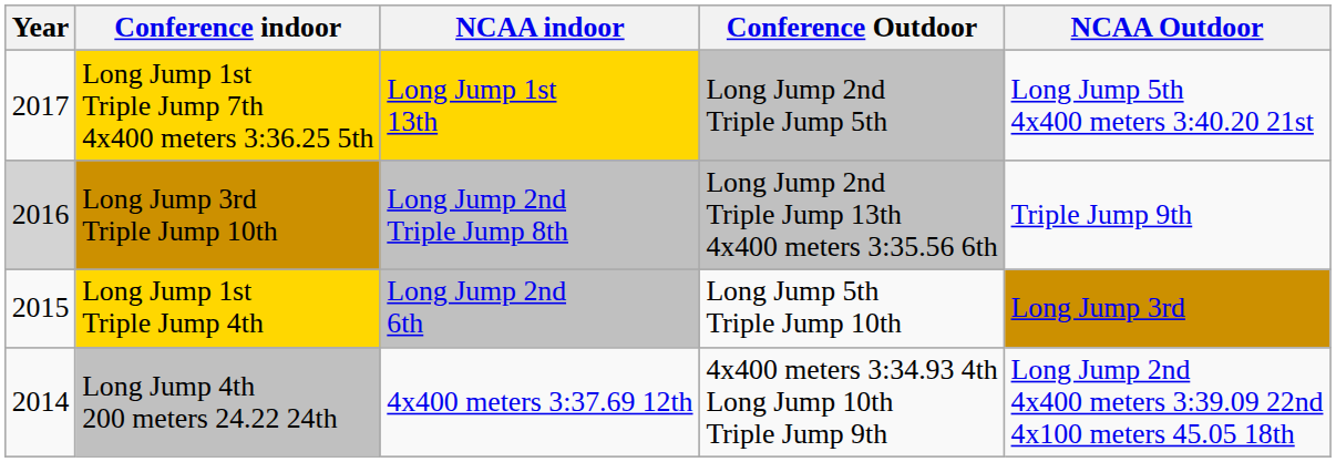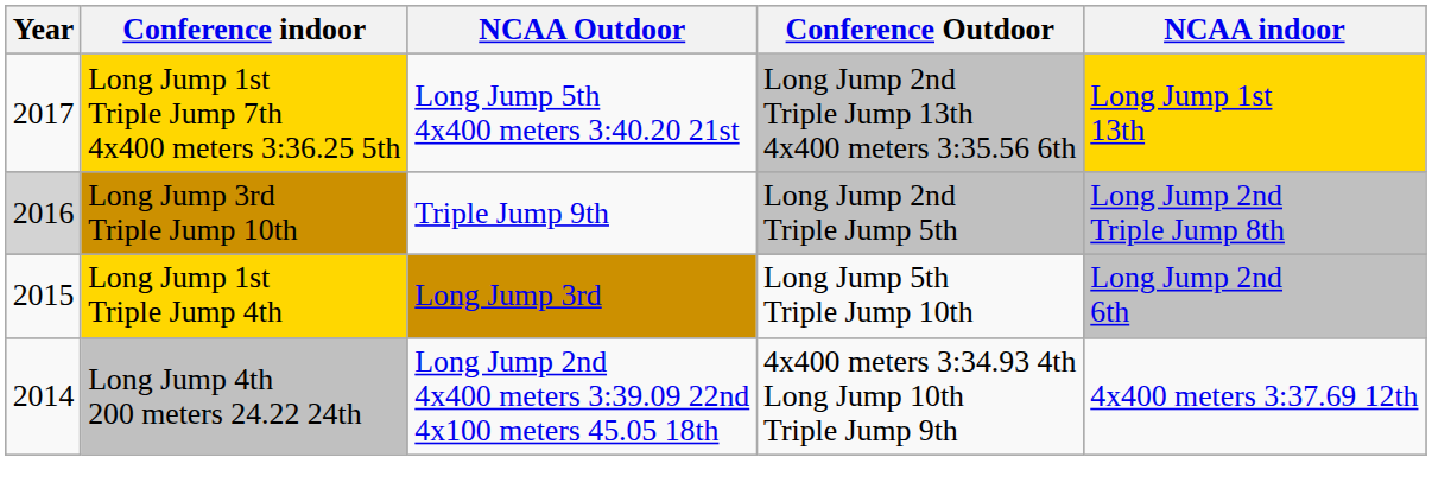columns swapped: NCAA indoor <-> NCAA Outdoor
Long Jump 1st Triple Jump 7th 4x400 meters 3:36.25 5th | Conference Outdoor: Long Jump 2nd Triple Jump 5th -> Long Jump 2nd Triple Jump 13th 4x400 meters 3:35.56 6th
Long Jump 3rd Triple Jump 10th | Conference Outdoor: Long Jump 2nd Triple Jump 13th 4x400 meters 3:35.56 6th -> Long Jump 2nd Triple Jump 5th
